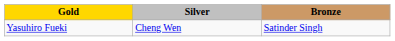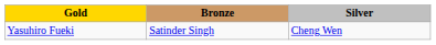columns swapped: Silver <-> Bronze
